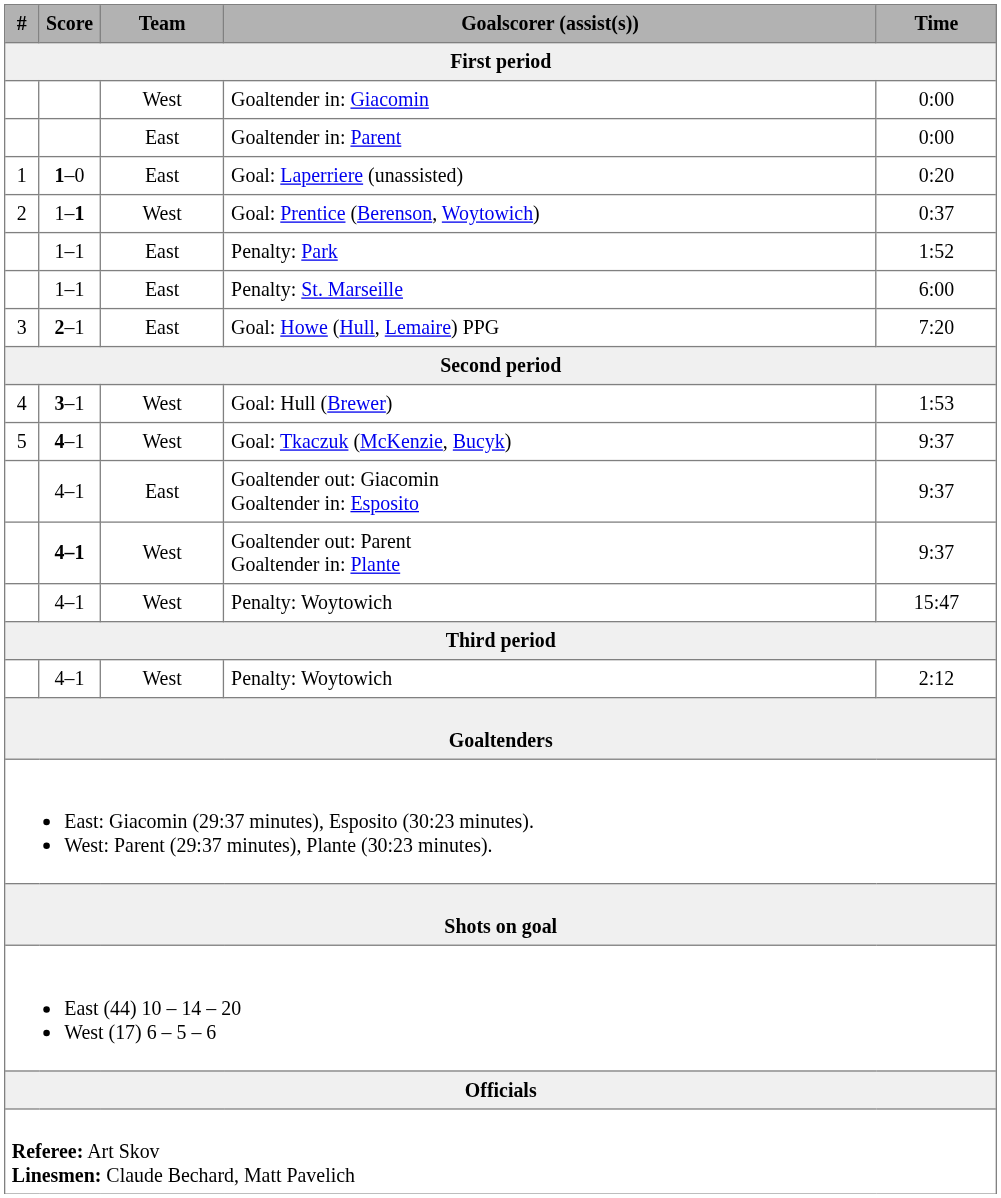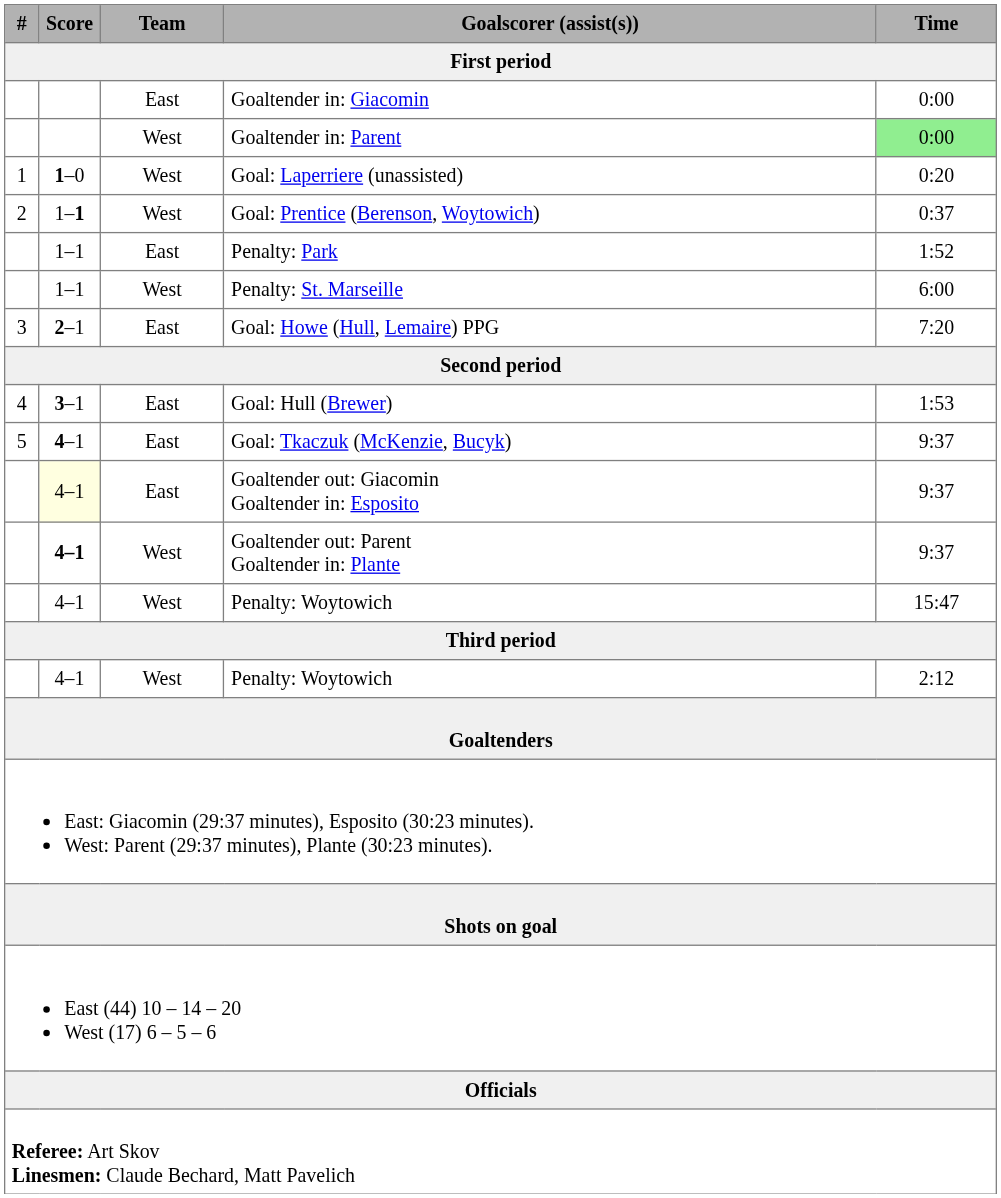Goaltender in: Giacomin | Team: West -> East
Goaltender in: Parent | Team: East -> West
Goaltender in: Parent | Time: no background -> lightgreen background
Goal: Laperriere (unassisted) | Team: East -> West
Penalty: St. Marseille | Team: East -> West
Goal: Hull (Brewer) | Team: West -> East
Goal: Tkaczuk (McKenzie, Bucyk) | Team: West -> East
Goaltender out: Giacomin Goaltender in: Esposito | Score: no background -> lightyellow background
